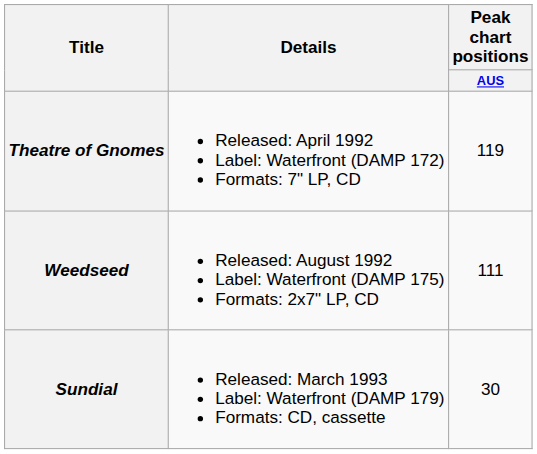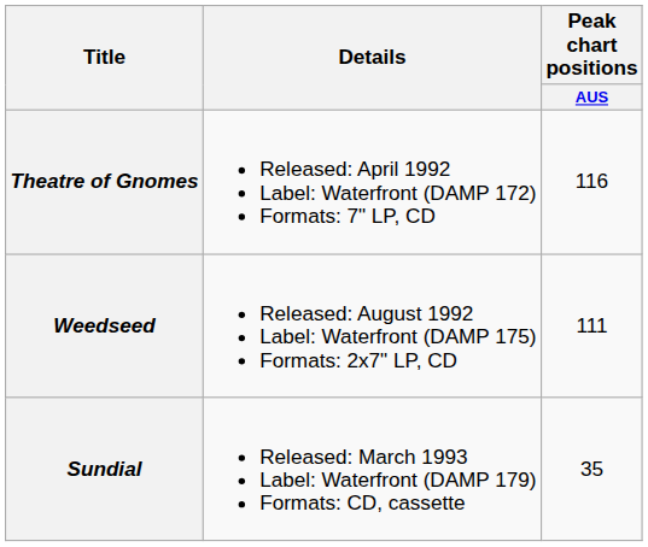Theatre of Gnomes | Peak chart positions / AUS: 119 -> 116
Sundial | Peak chart positions / AUS: 30 -> 35
